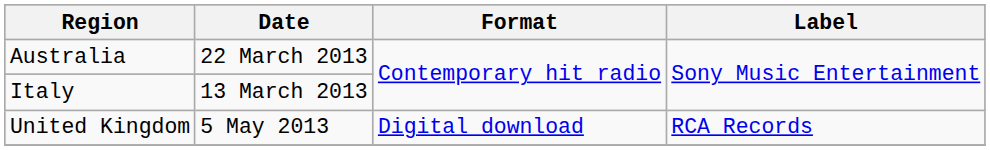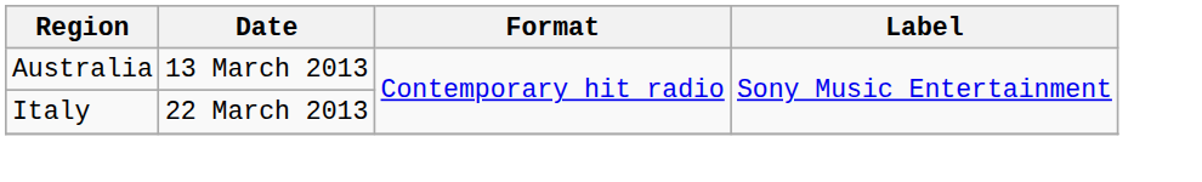Australia | Date: 22 March 2013 -> 13 March 2013
Italy | Date: 13 March 2013 -> 22 March 2013
- row: United Kingdom | 5 May 2013 | Digital download | RCA Records
